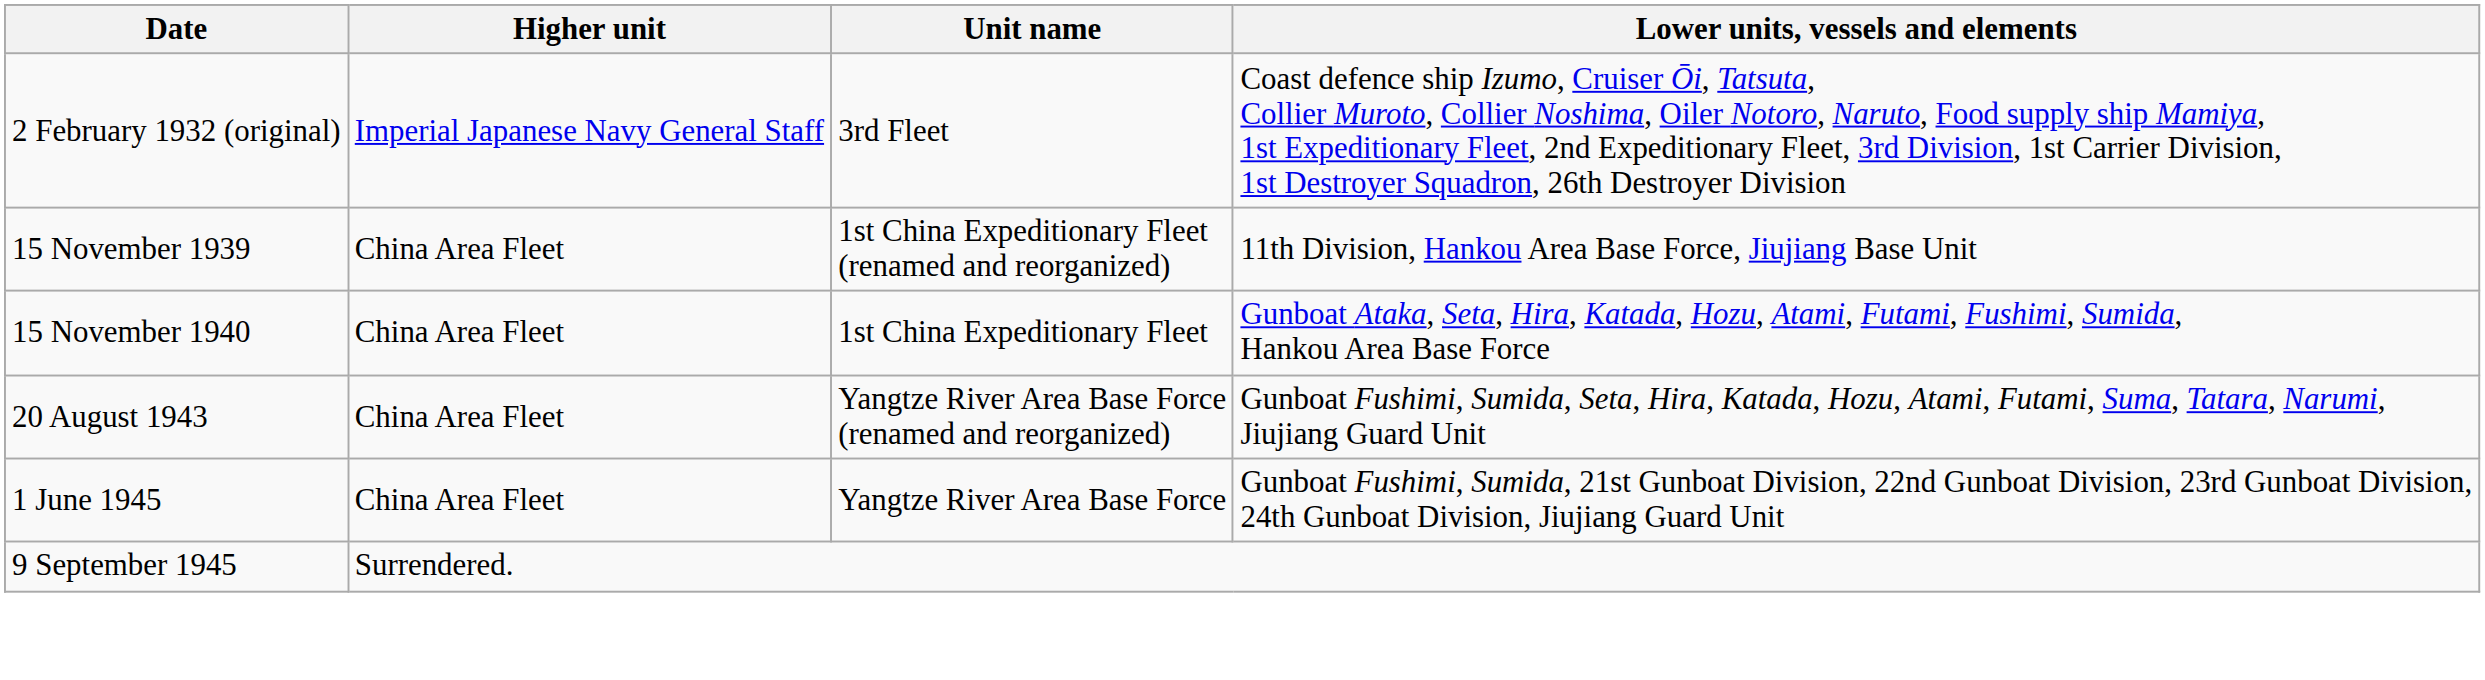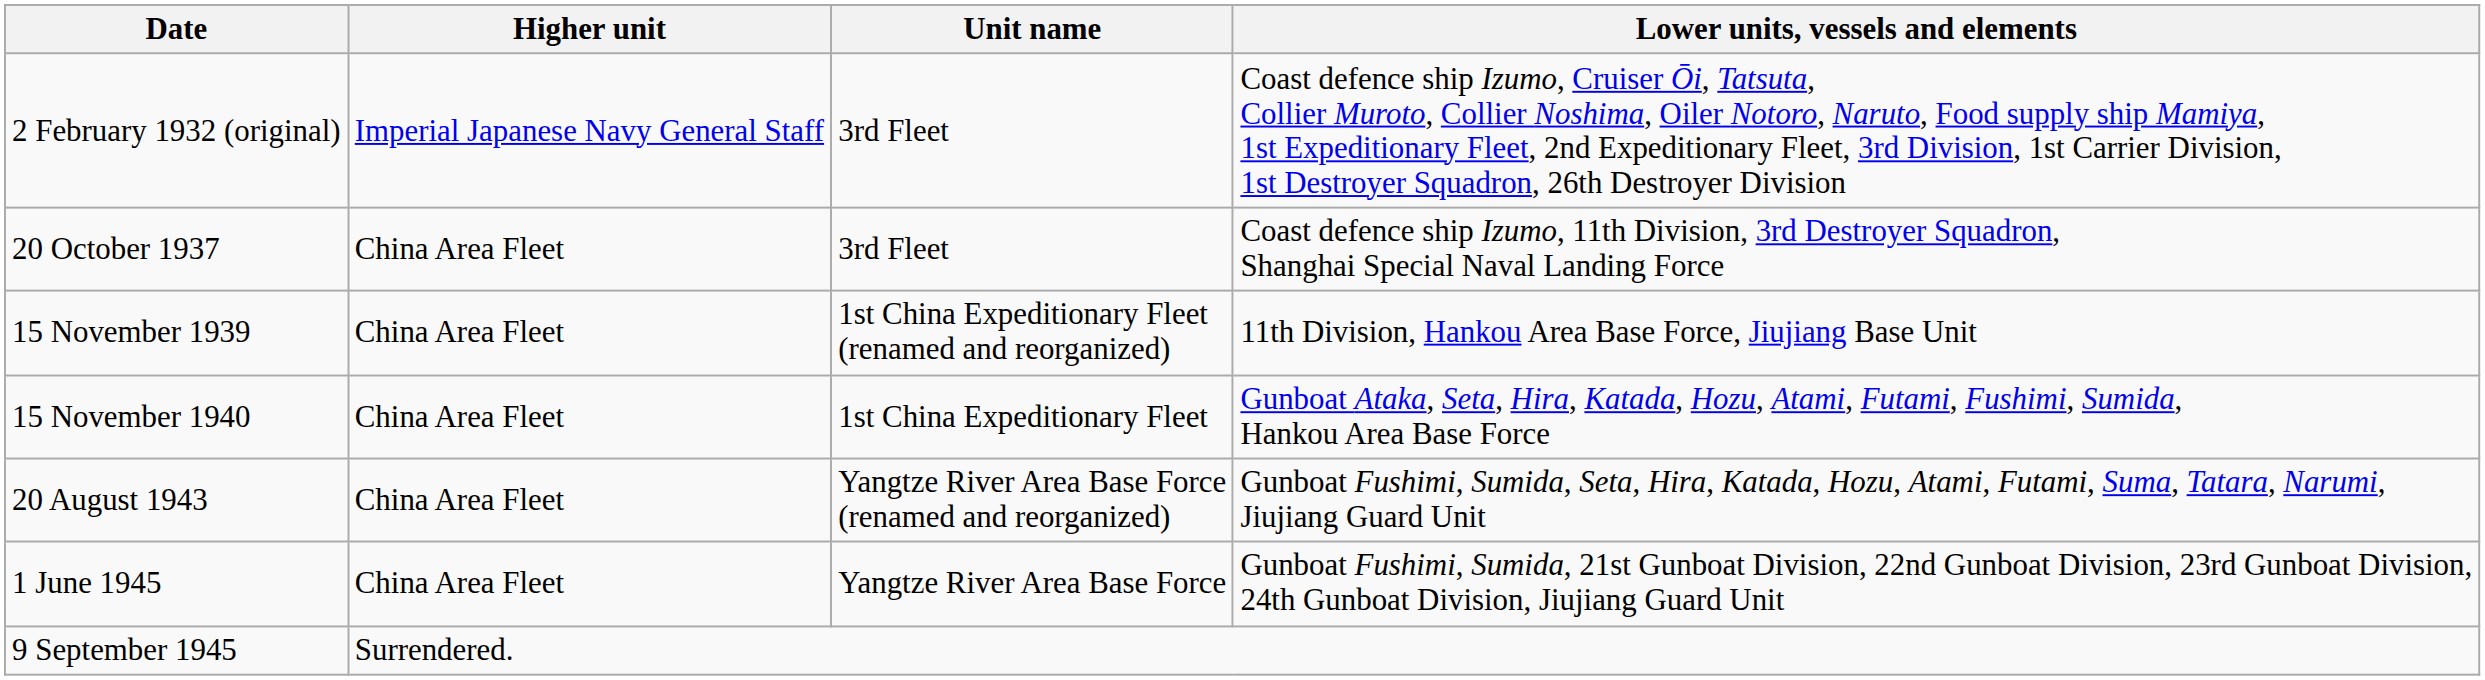+ row: 20 October 1937 | China Area Fleet | 3rd Fleet | Coast defence ship Izumo, 11th Division, 3rd Destroyer Squadron, Shanghai Special Naval Landing Force
